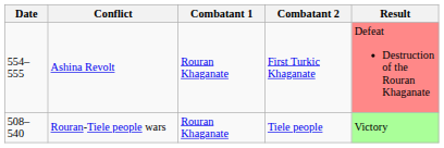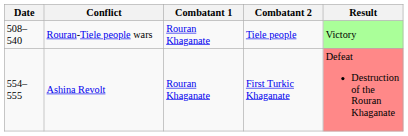rows swapped: Rouran-Tiele people wars <-> Ashina Revolt
